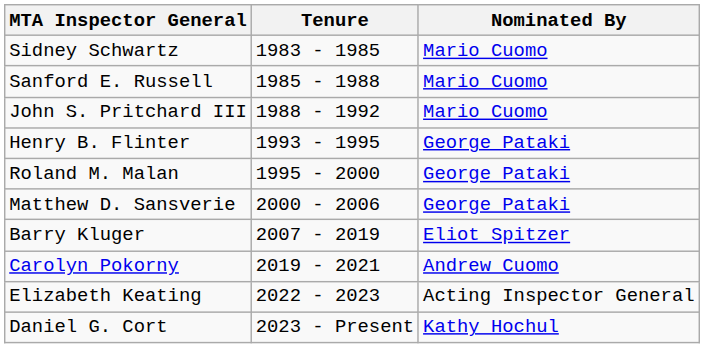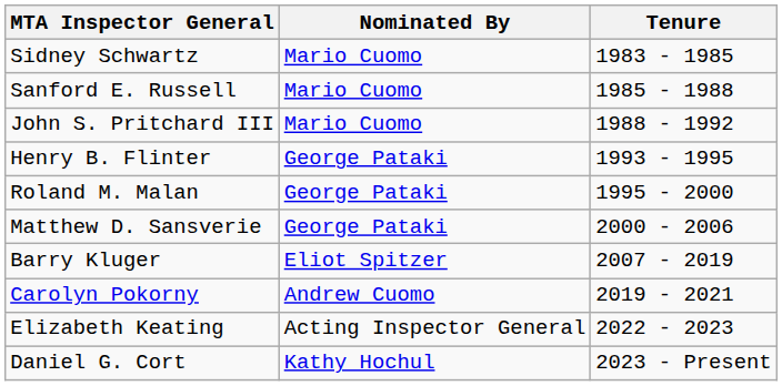columns swapped: Tenure <-> Nominated By
